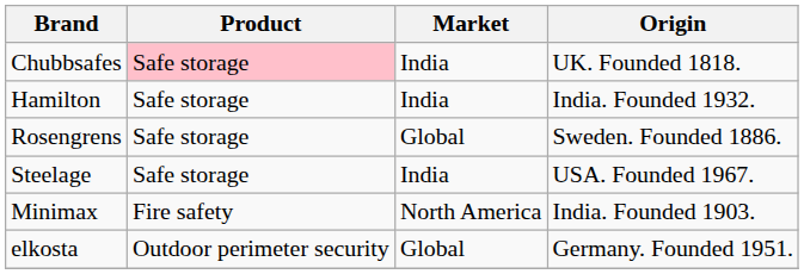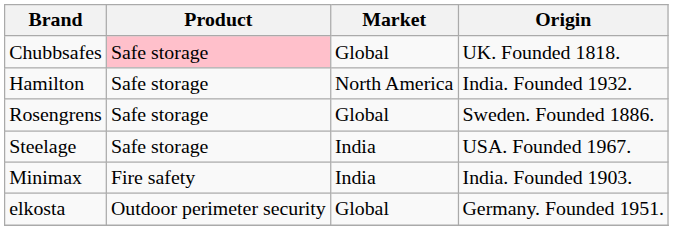Chubbsafes | Market: India -> Global
Hamilton | Market: India -> North America
Minimax | Market: North America -> India
